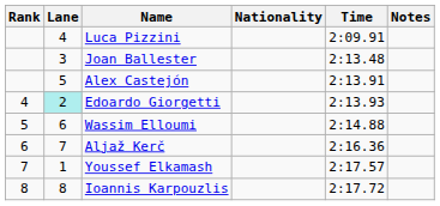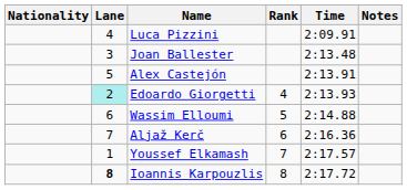columns swapped: Rank <-> Nationality
Ioannis Karpouzlis | Lane: normal -> bold
